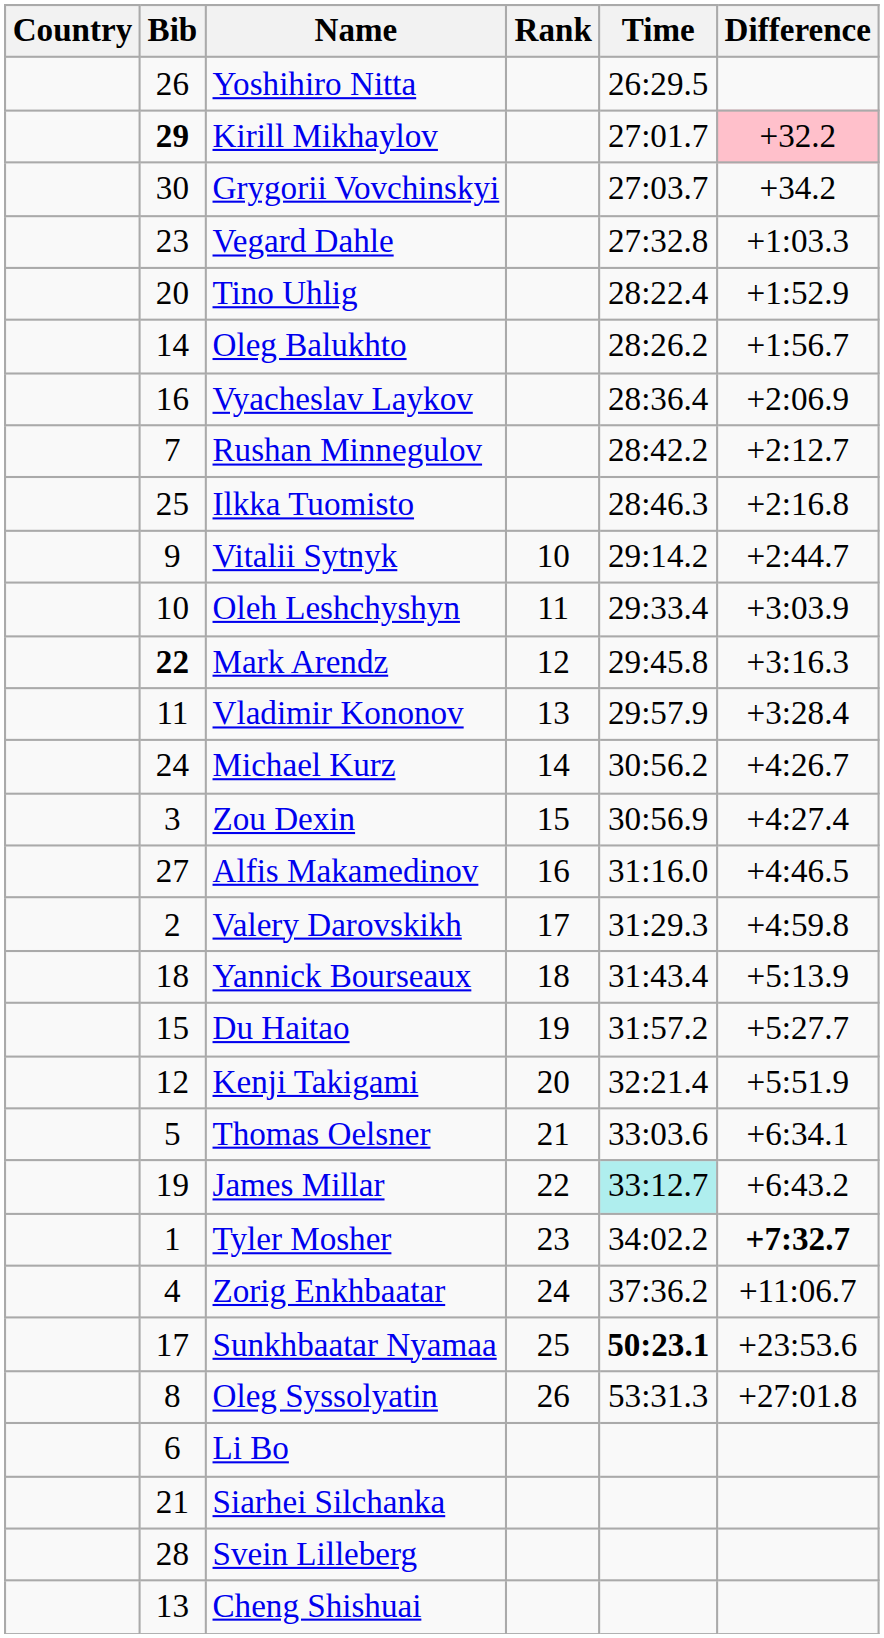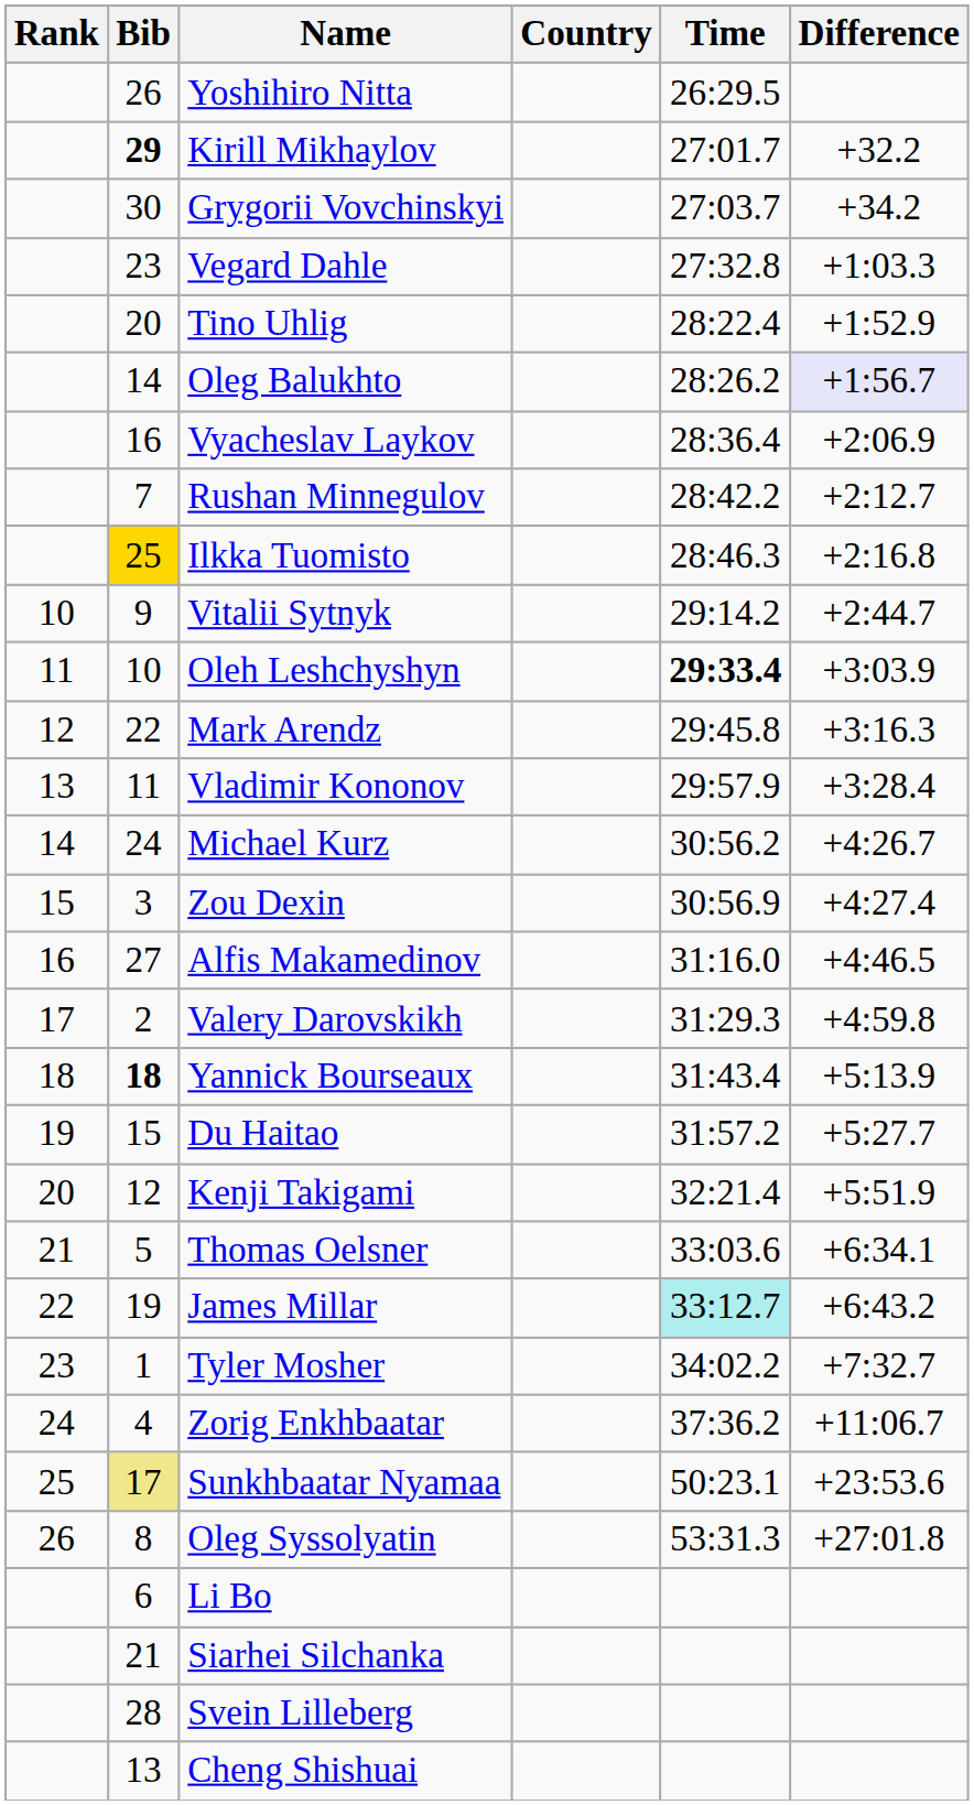columns swapped: Rank <-> Country
Kirill Mikhaylov | Difference: pink background -> no background
Oleg Balukhto | Difference: no background -> lavender background
Ilkka Tuomisto | Bib: no background -> gold background
Oleh Leshchyshyn | Time: normal -> bold
Mark Arendz | Bib: bold -> normal
Yannick Bourseaux | Bib: normal -> bold
Tyler Mosher | Difference: bold -> normal
Sunkhbaatar Nyamaa | Bib: no background -> khaki background
Sunkhbaatar Nyamaa | Time: bold -> normal
